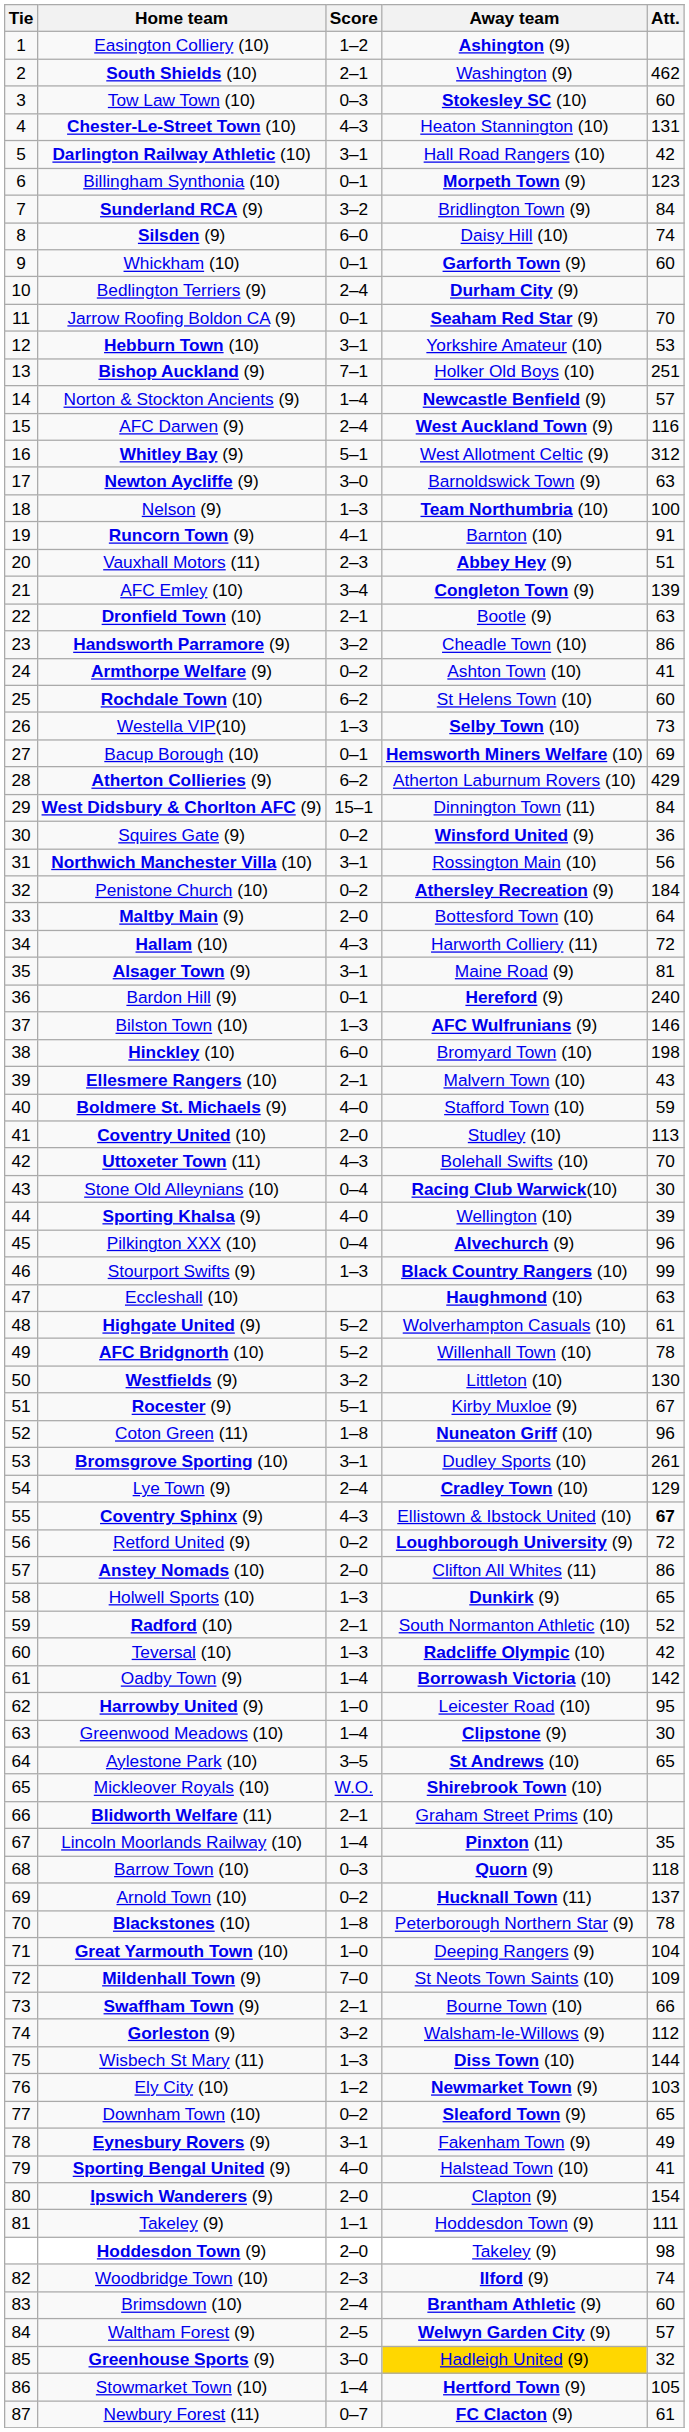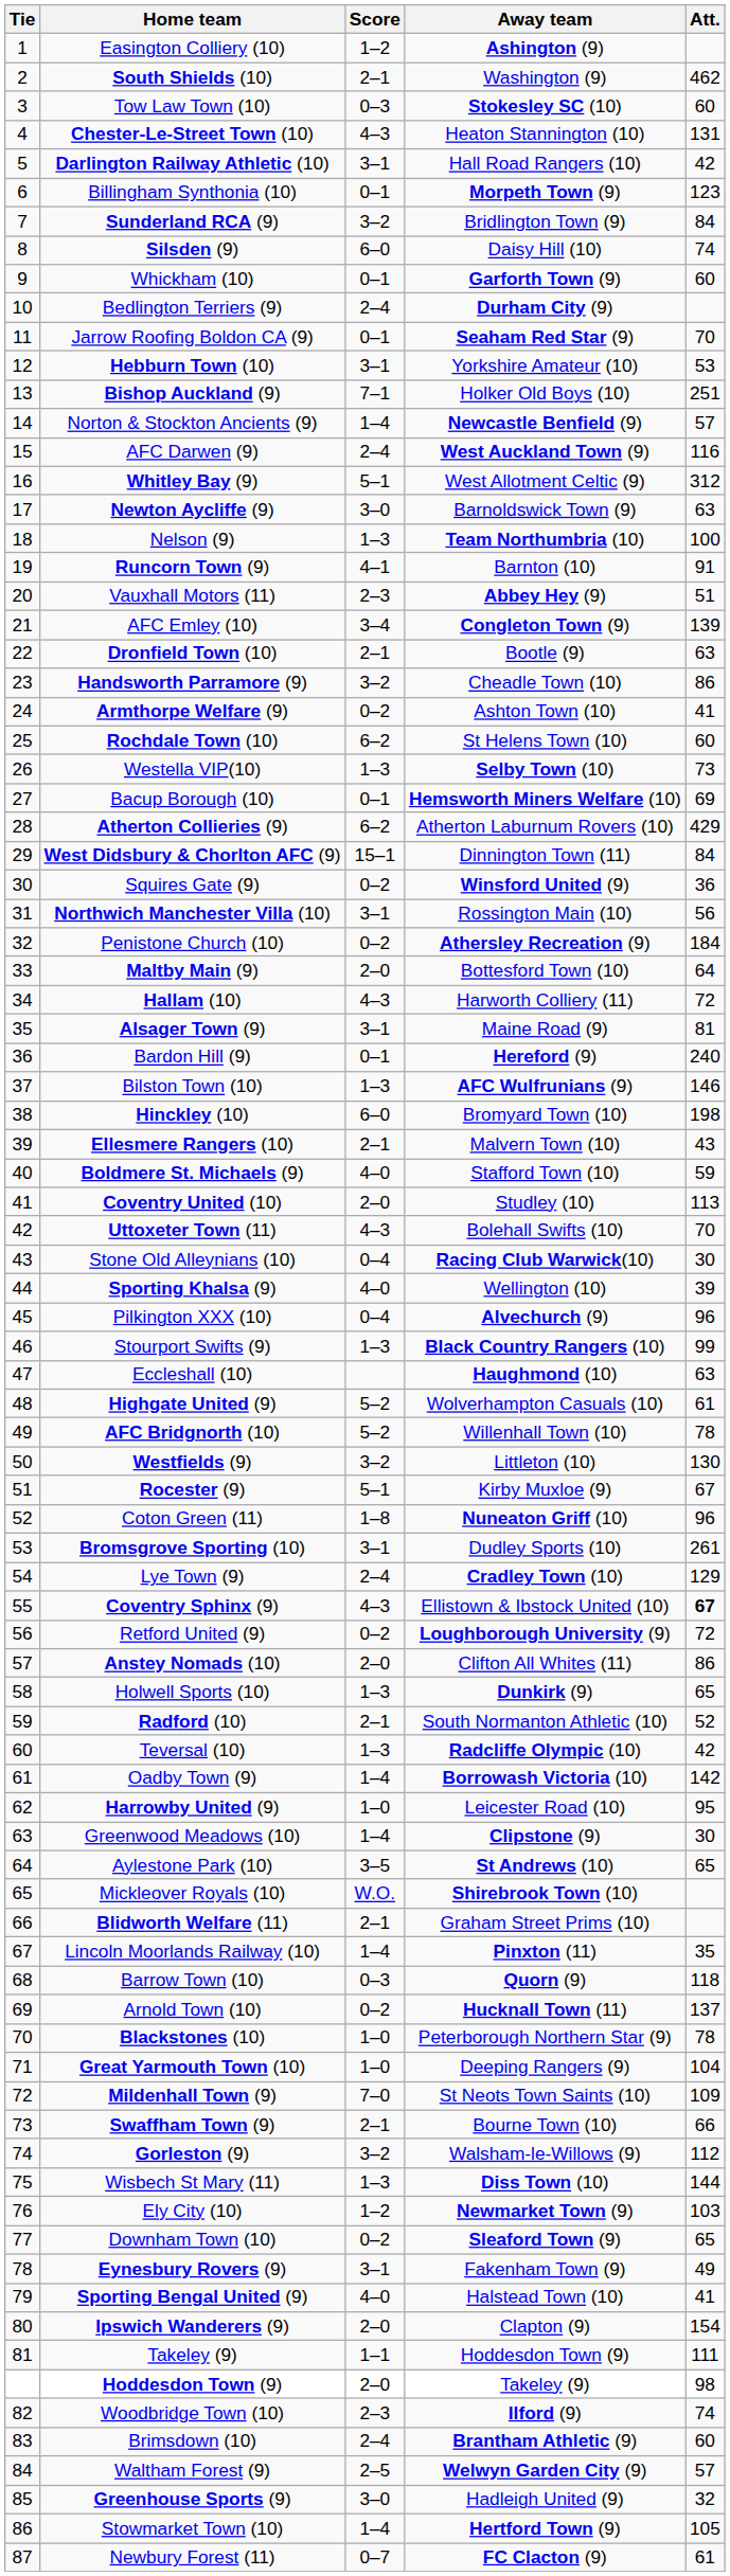Blackstones (10) | Score: 1–8 -> 1–0
Greenhouse Sports (9) | Away team: gold background -> no background
